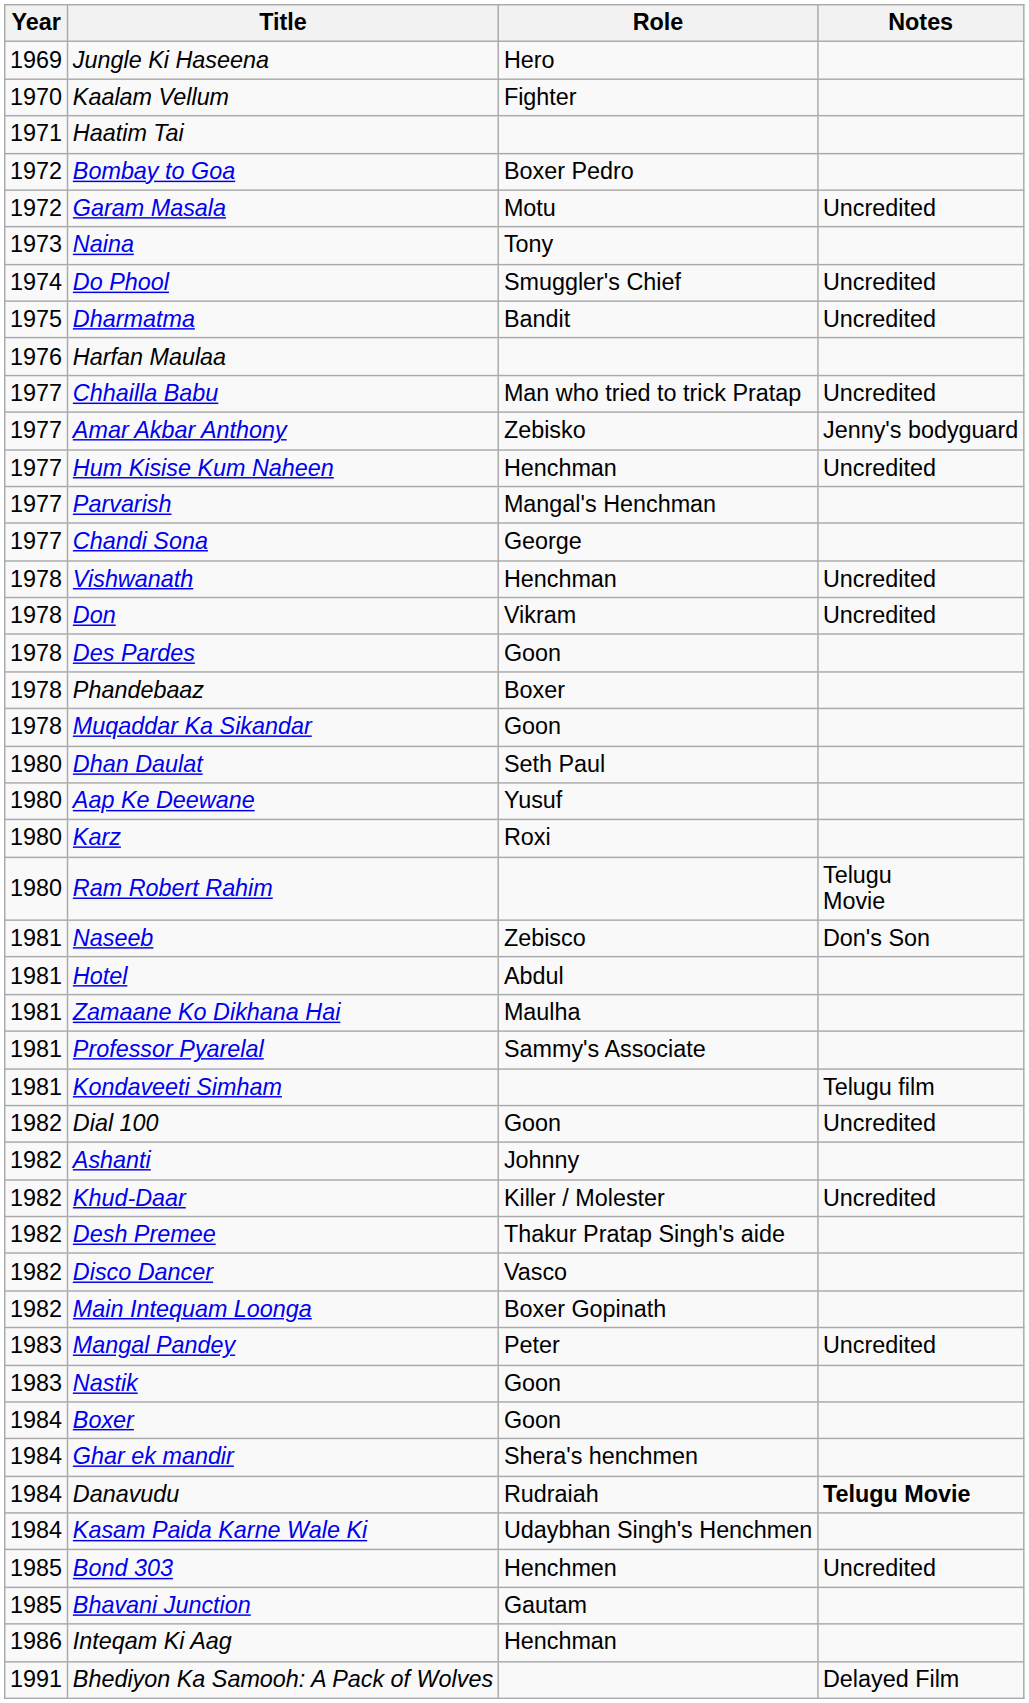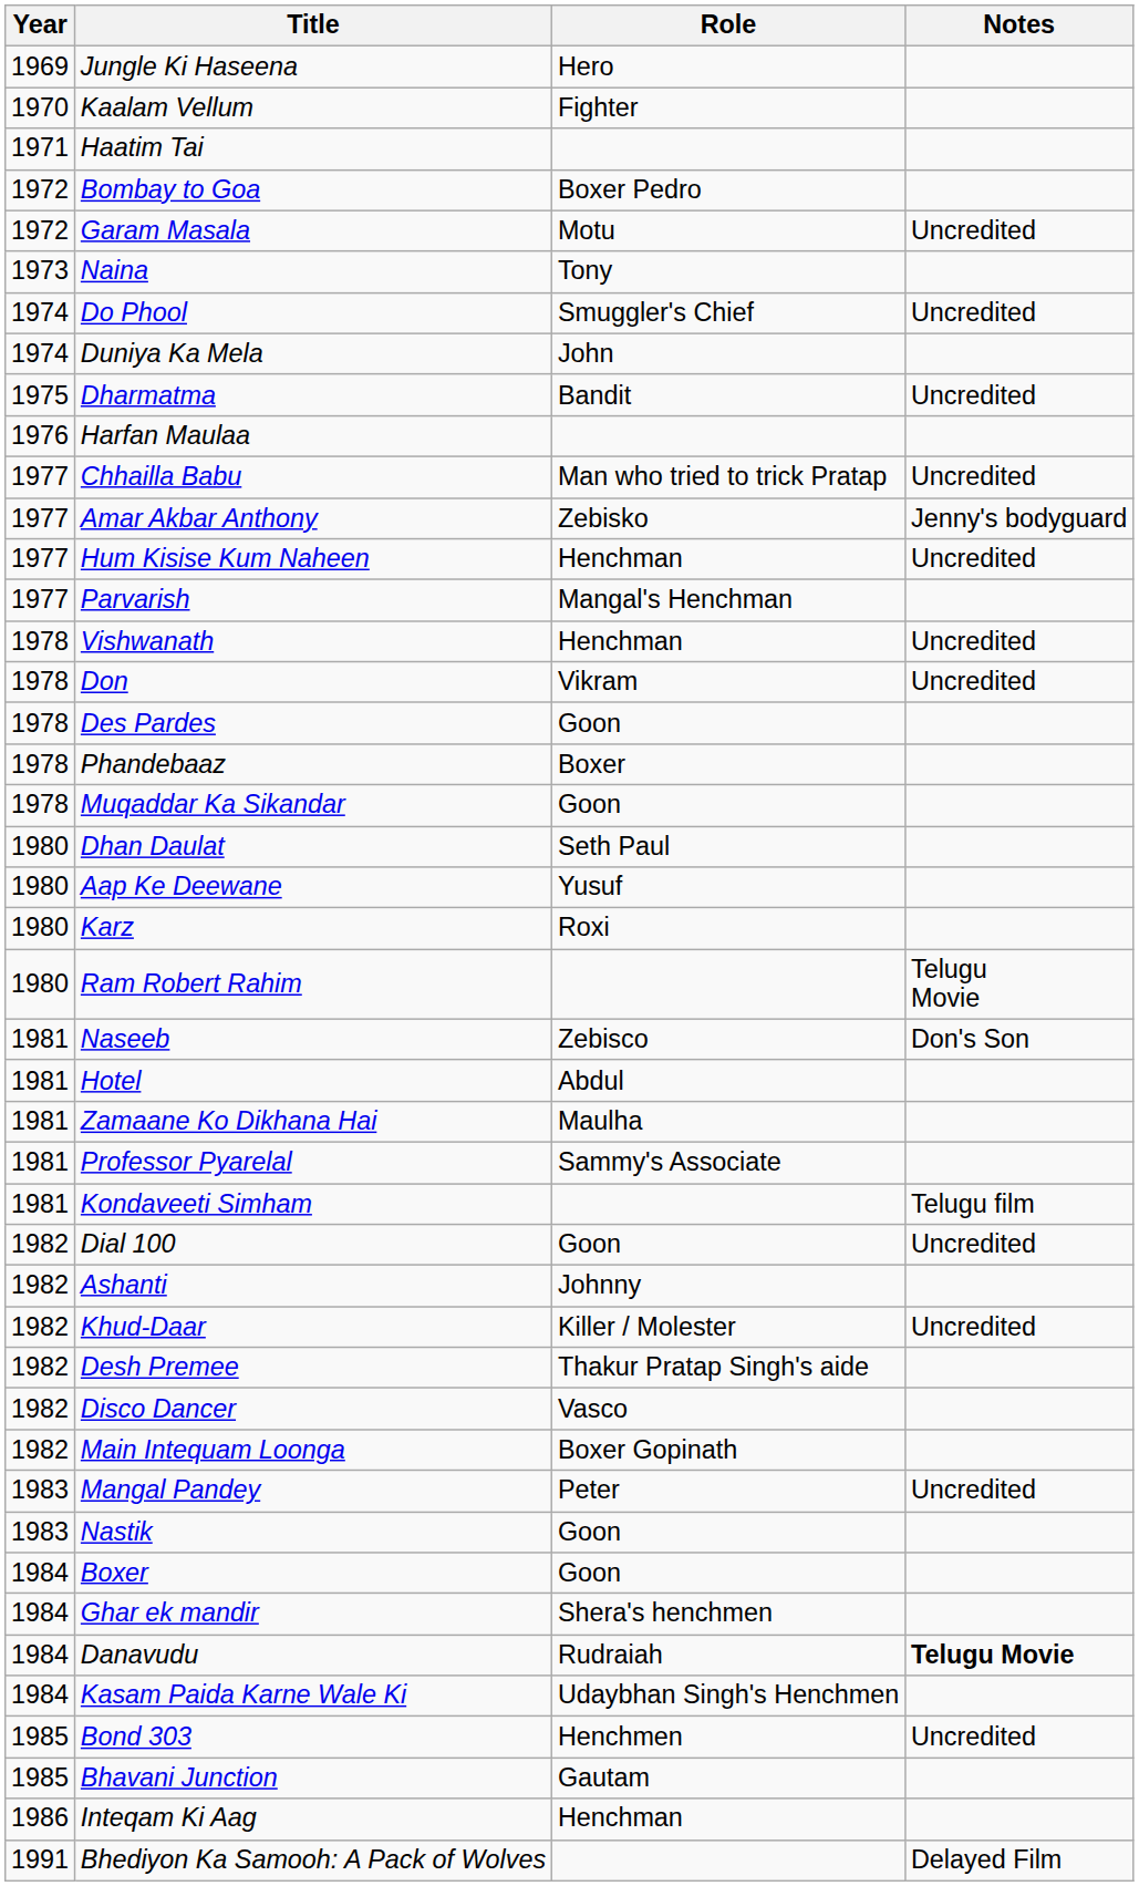+ row: 1974 | Duniya Ka Mela | John
- row: 1977 | Chandi Sona | George
